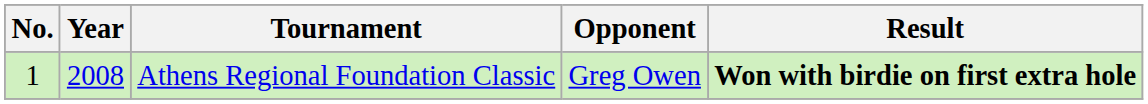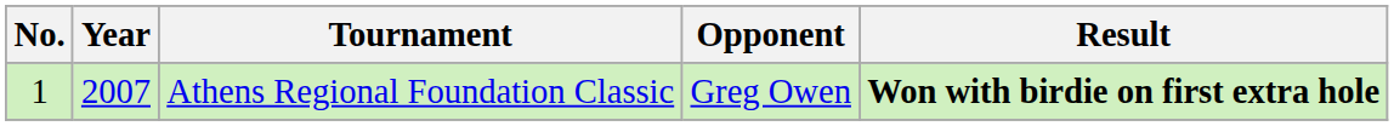Athens Regional Foundation Classic | Year: 2008 -> 2007
